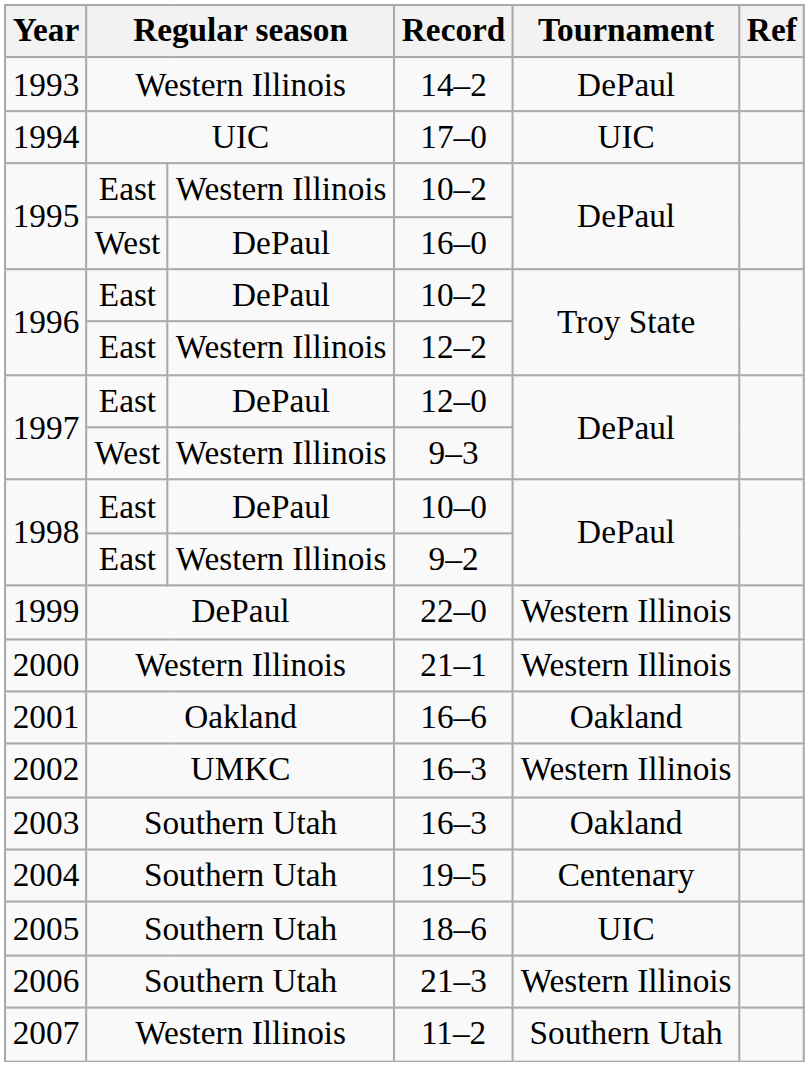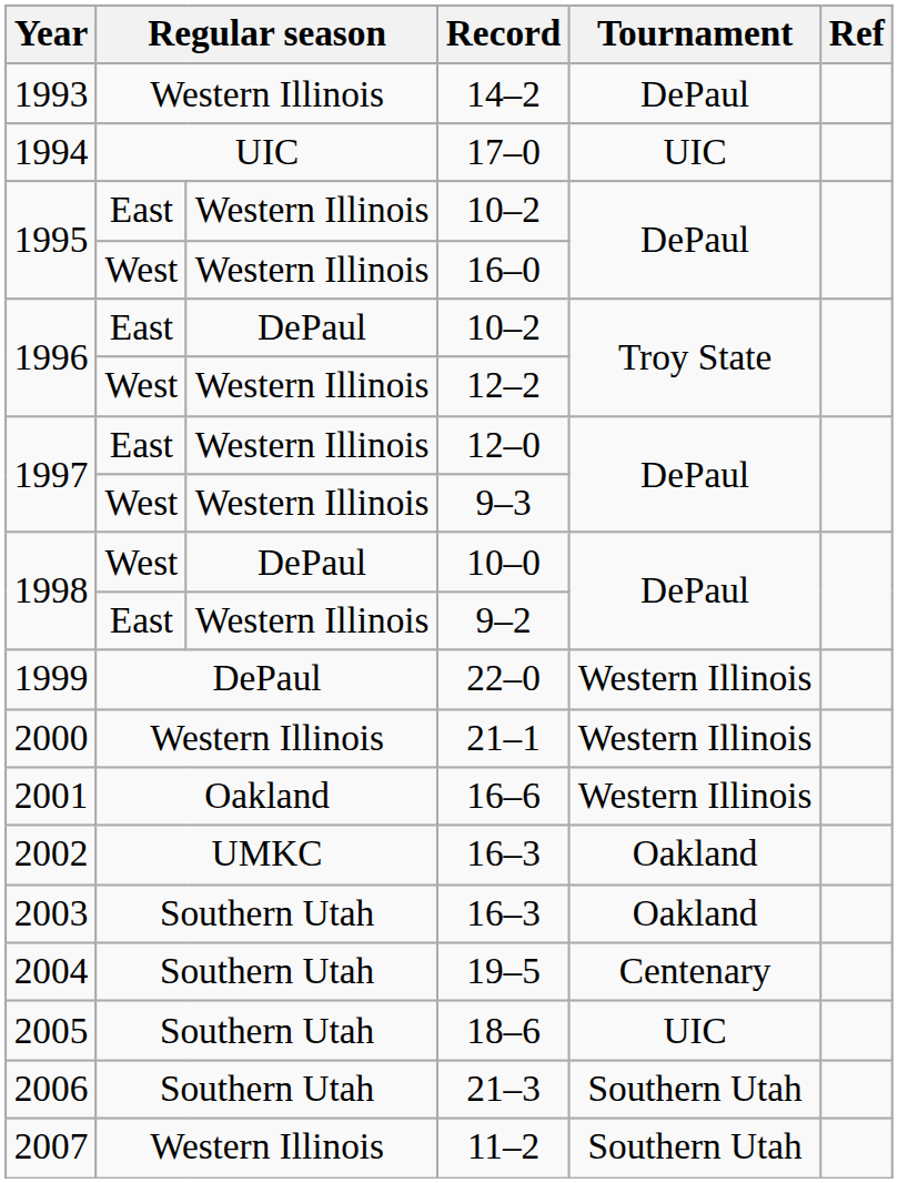16–0 | column 3: DePaul -> Western Illinois
12–2 | column 2: East -> West
12–0 | column 3: DePaul -> Western Illinois
10–0 | column 2: East -> West
16–6 | Tournament: Oakland -> Western Illinois
2002 / 16–3 | Tournament: Western Illinois -> Oakland
21–3 | Tournament: Western Illinois -> Southern Utah
